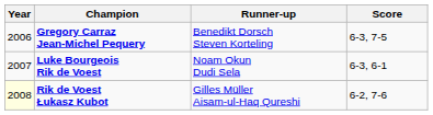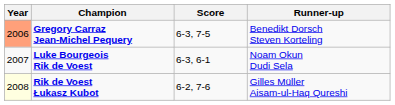columns swapped: Runner-up <-> Score
Gregory Carraz Jean-Michel Pequery | Year: no background -> lightsalmon background
